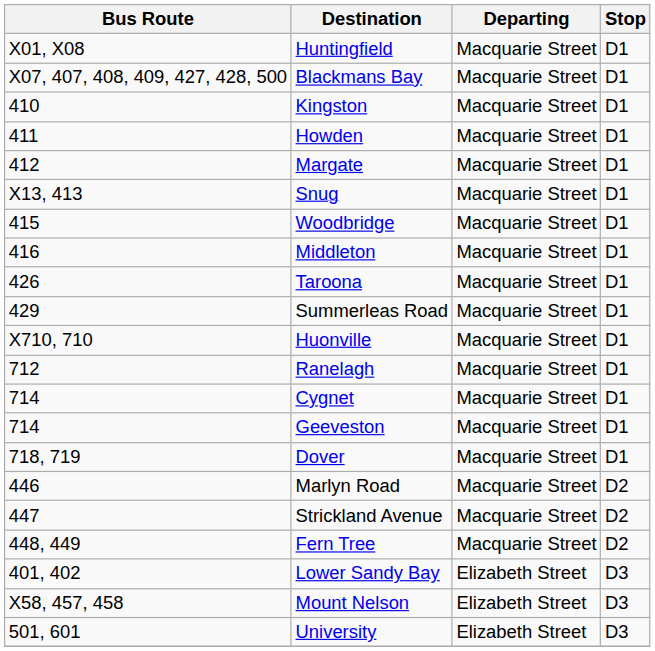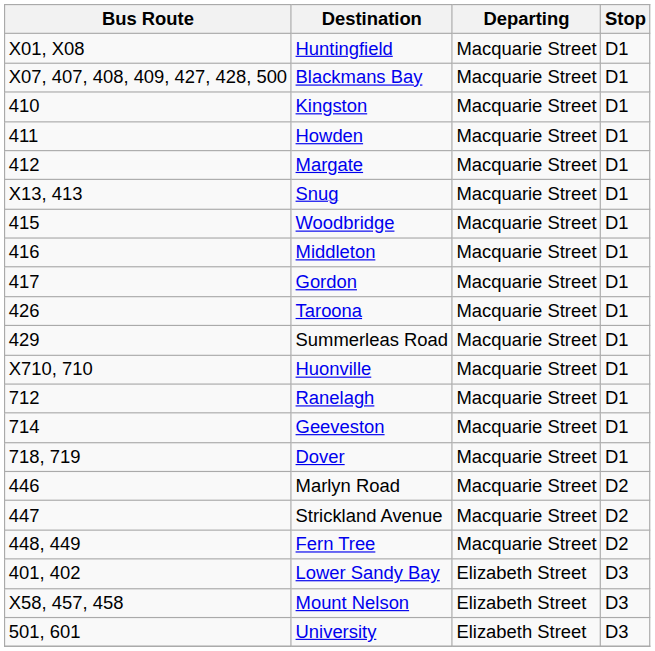+ row: 417 | Gordon | Macquarie Street | D1
- row: 714 | Cygnet | Macquarie Street | D1
